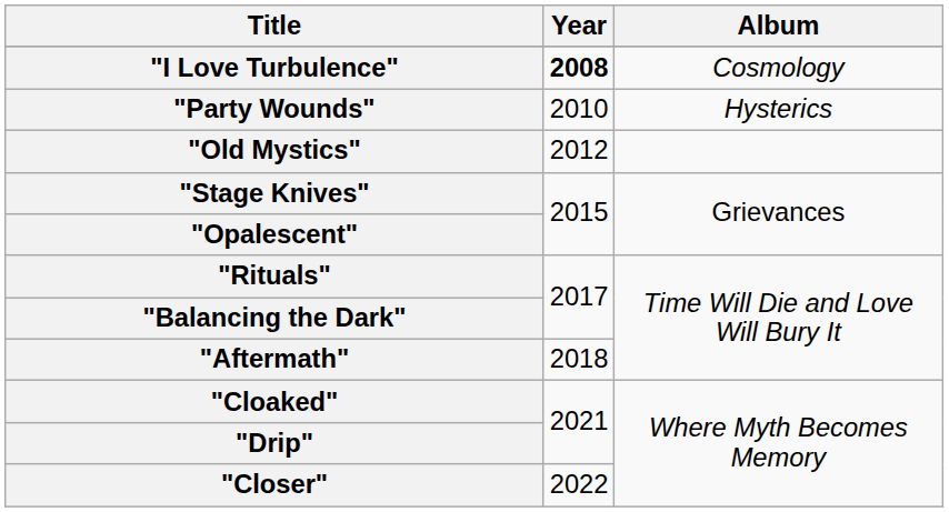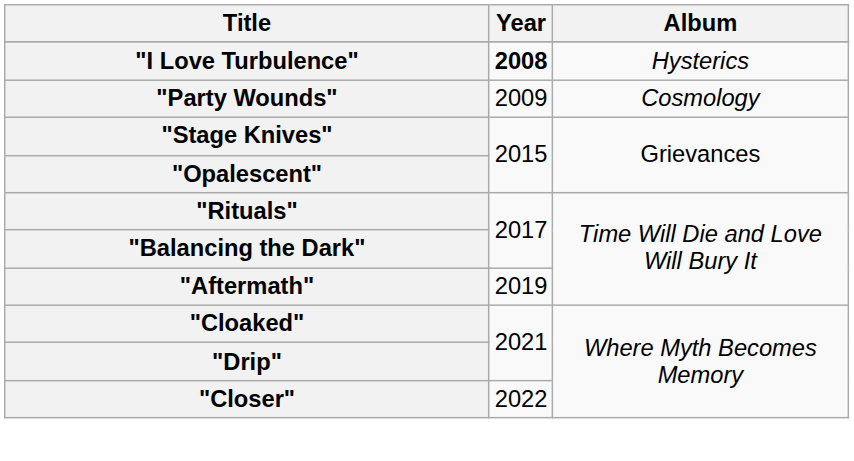"I Love Turbulence" | Album: Cosmology -> Hysterics
"Party Wounds" | Year: 2010 -> 2009
"Party Wounds" | Album: Hysterics -> Cosmology
- row: "Old Mystics" | 2012
"Aftermath" | Year: 2018 -> 2019
